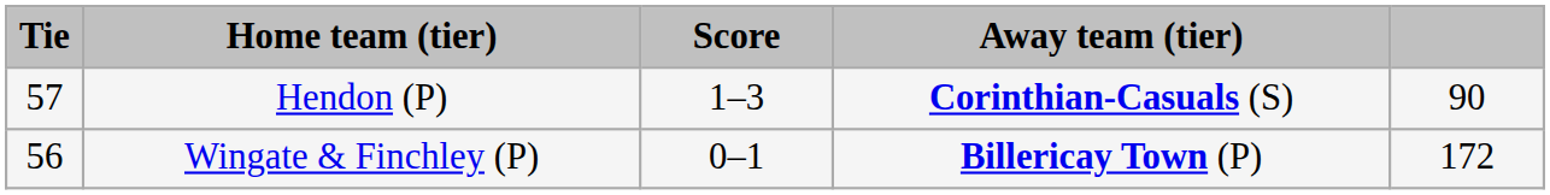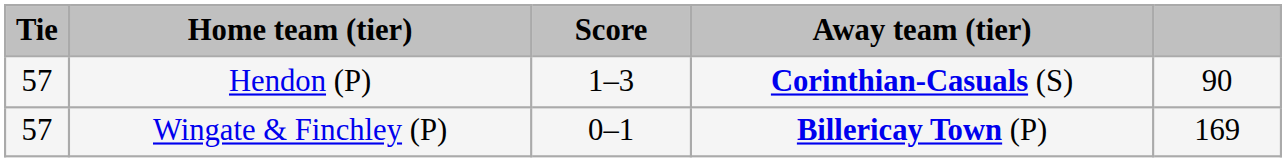Wingate & Finchley (P) | Tie: 56 -> 57
Wingate & Finchley (P) | column 5: 172 -> 169
